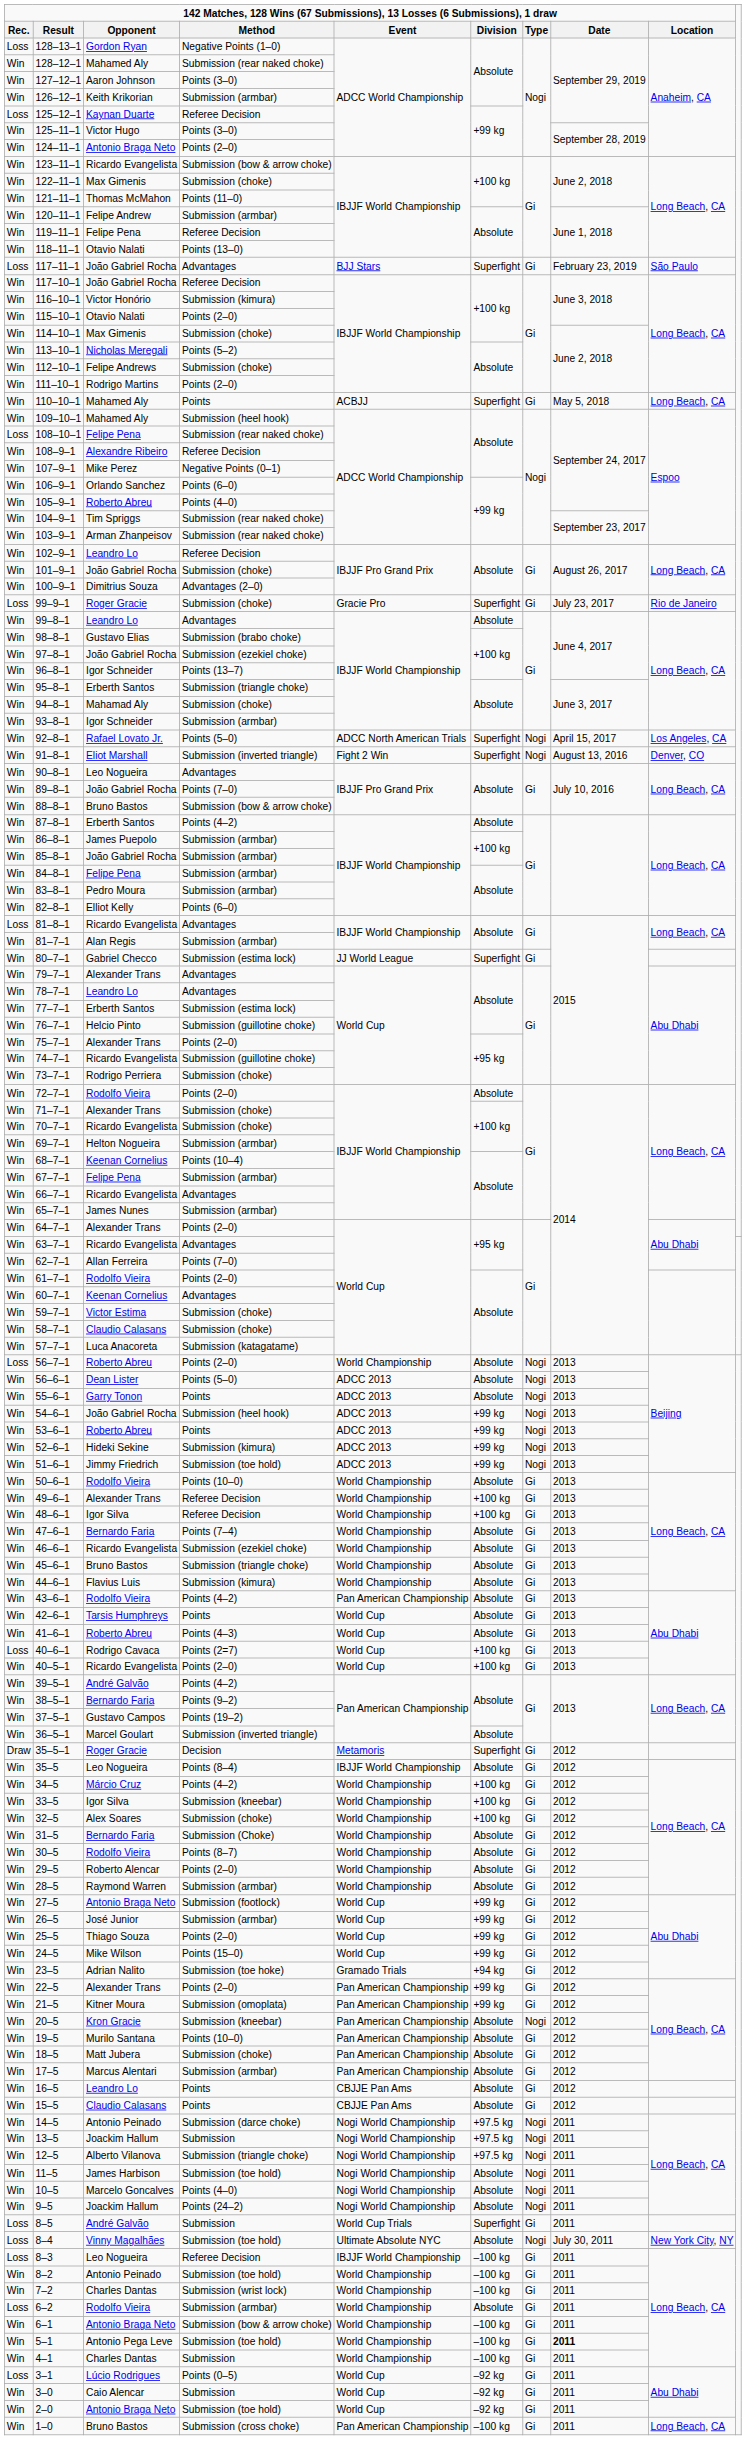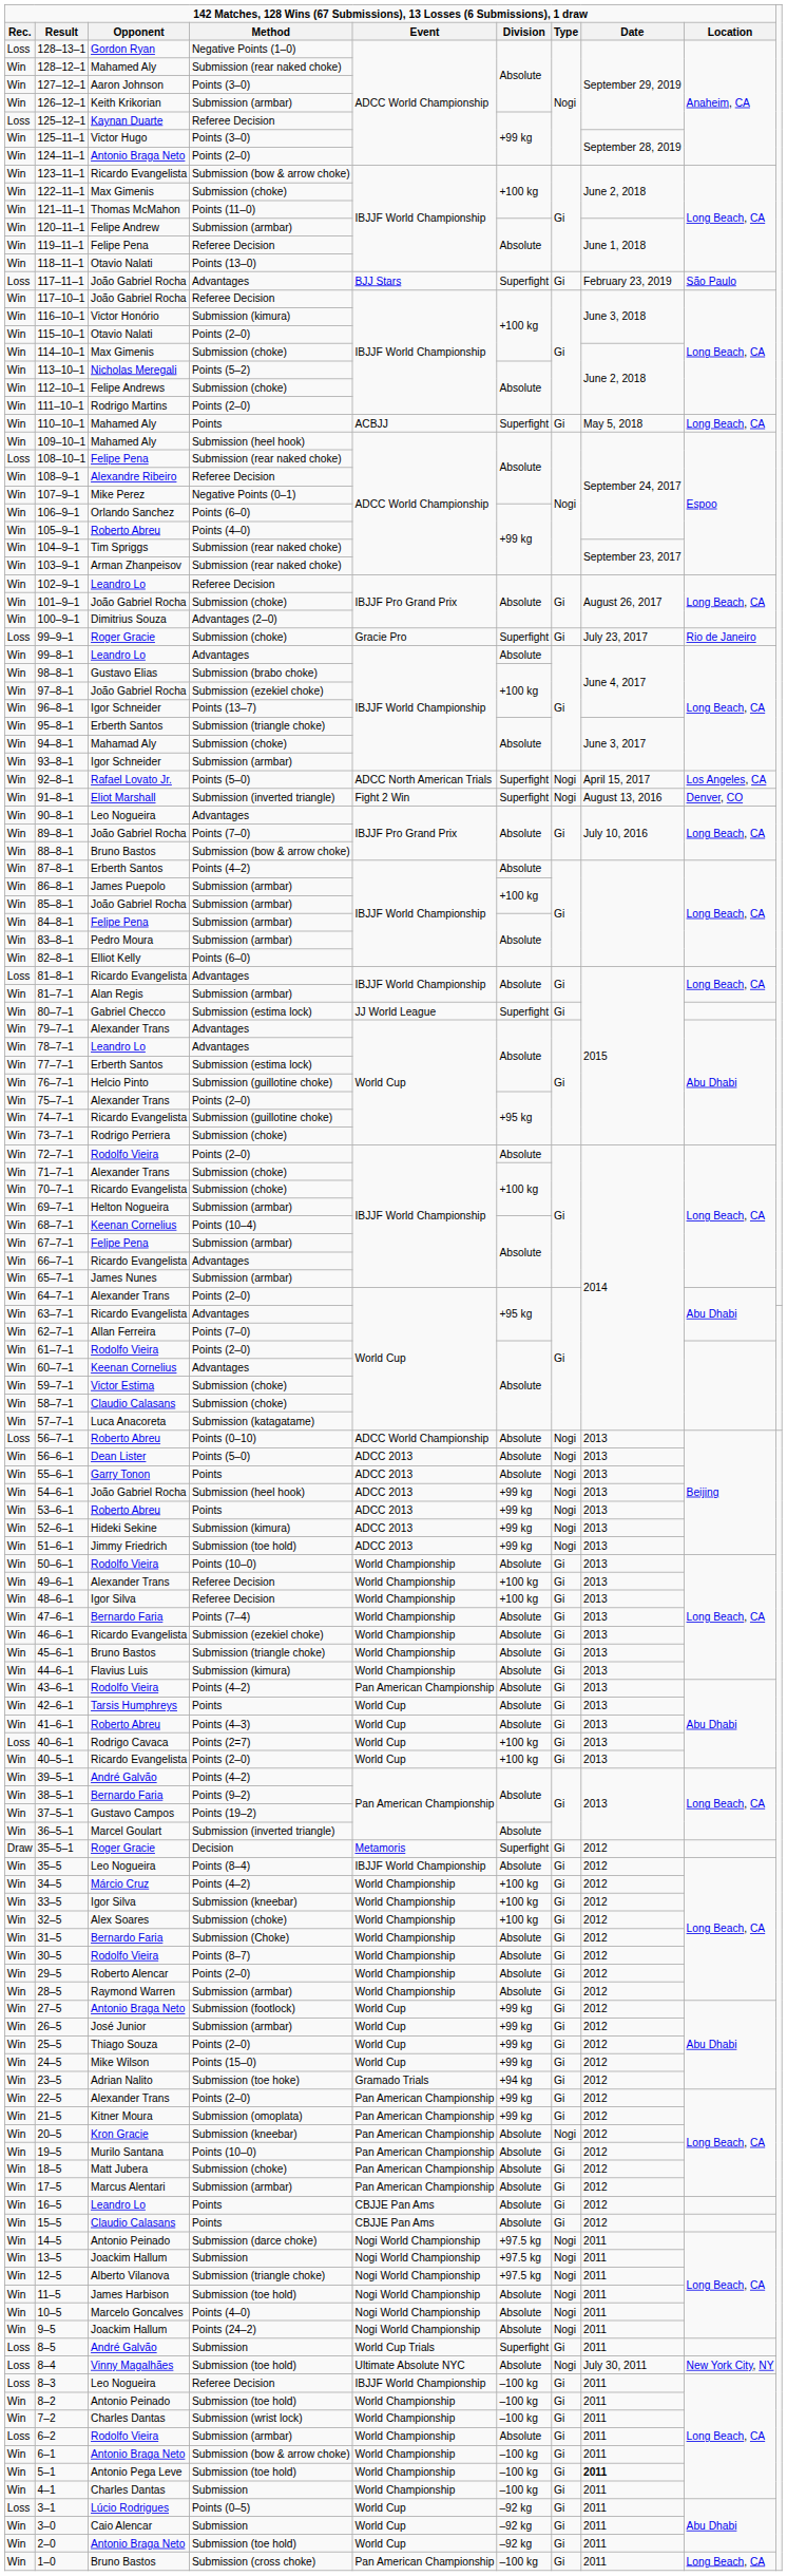56–7–1 | column 4: Points (2–0) -> Points (0–10)
56–7–1 | column 5: World Championship -> ADCC World Championship
